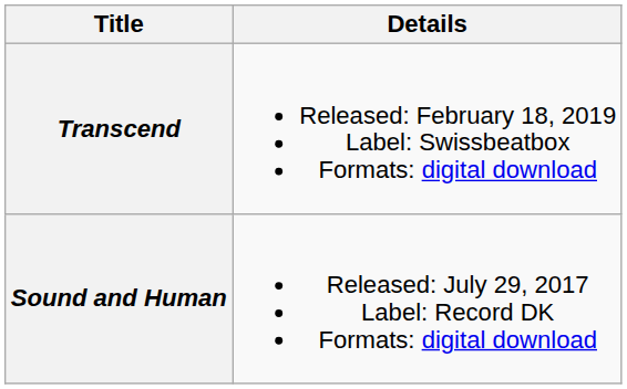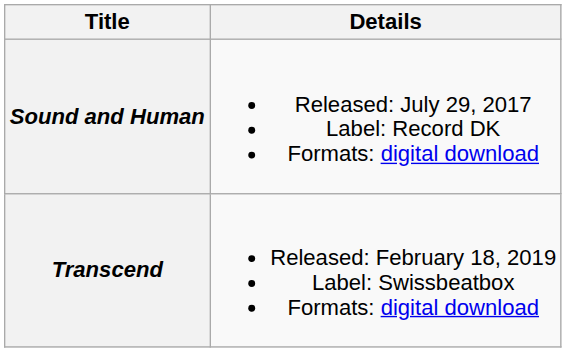rows swapped: Sound and Human <-> Transcend
